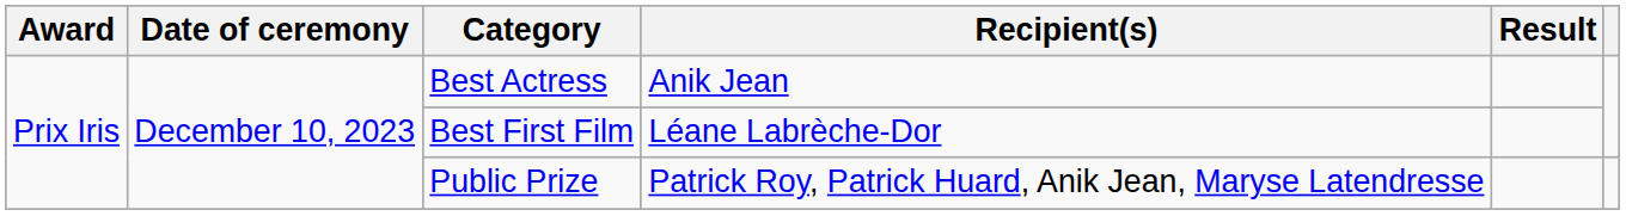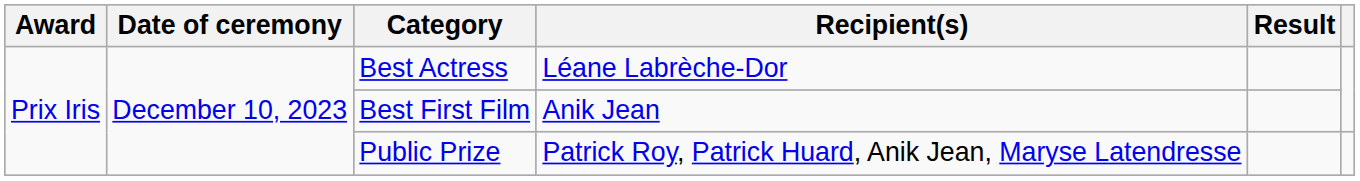Best Actress | Recipient(s): Anik Jean -> Léane Labrèche-Dor
Best First Film | Recipient(s): Léane Labrèche-Dor -> Anik Jean
